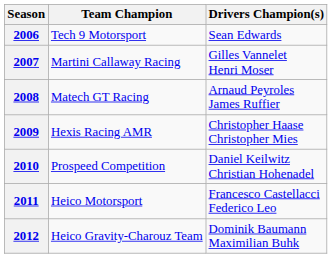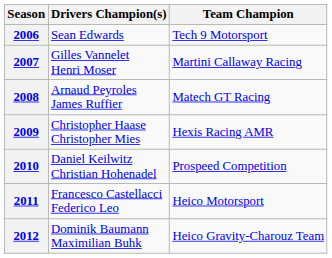columns swapped: Drivers Champion(s) <-> Team Champion
